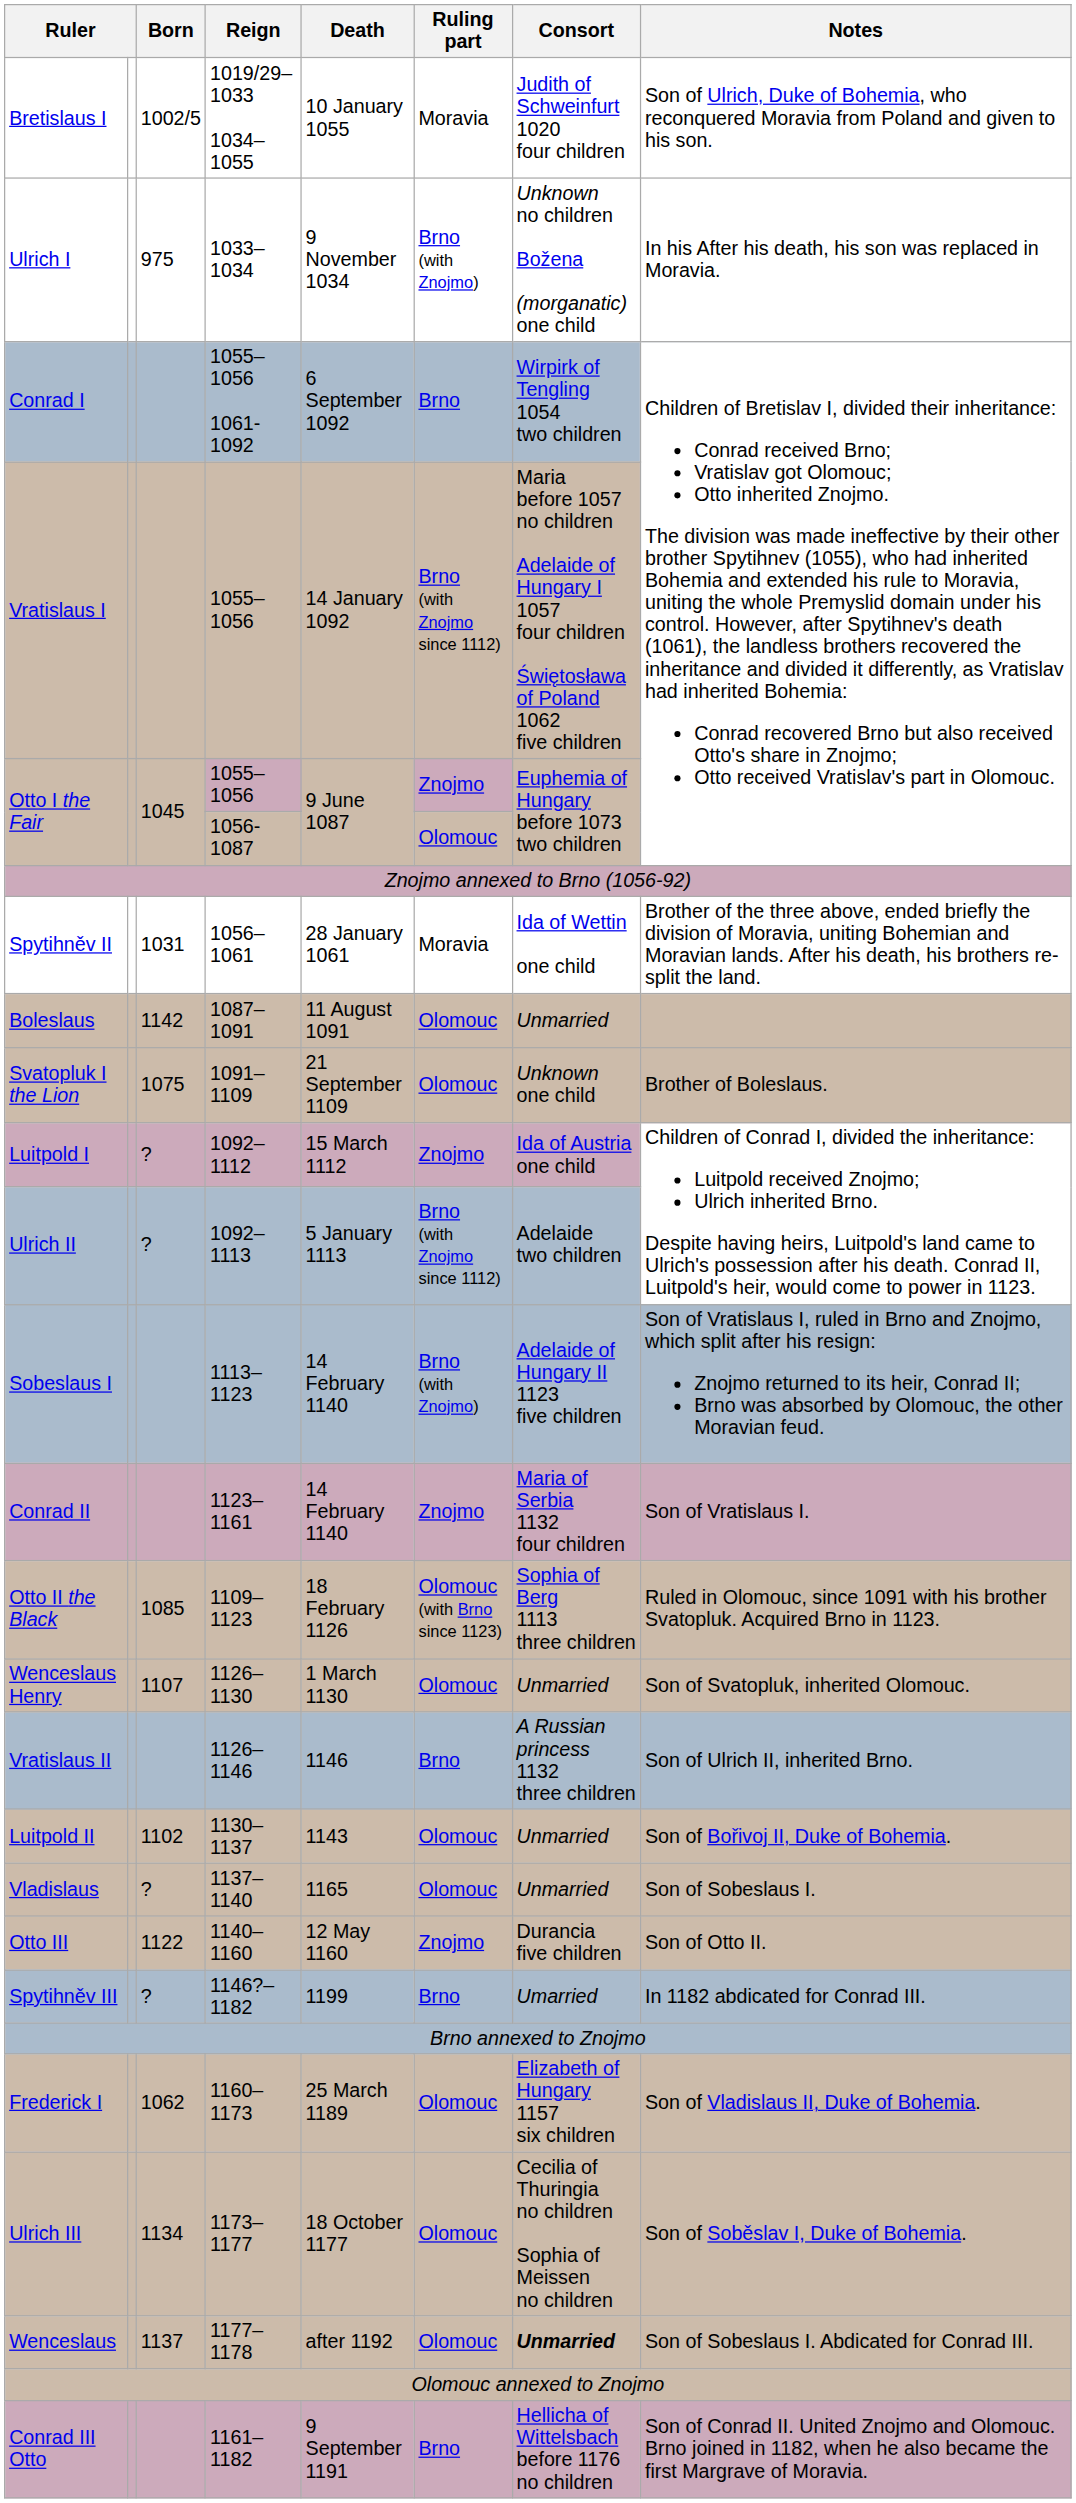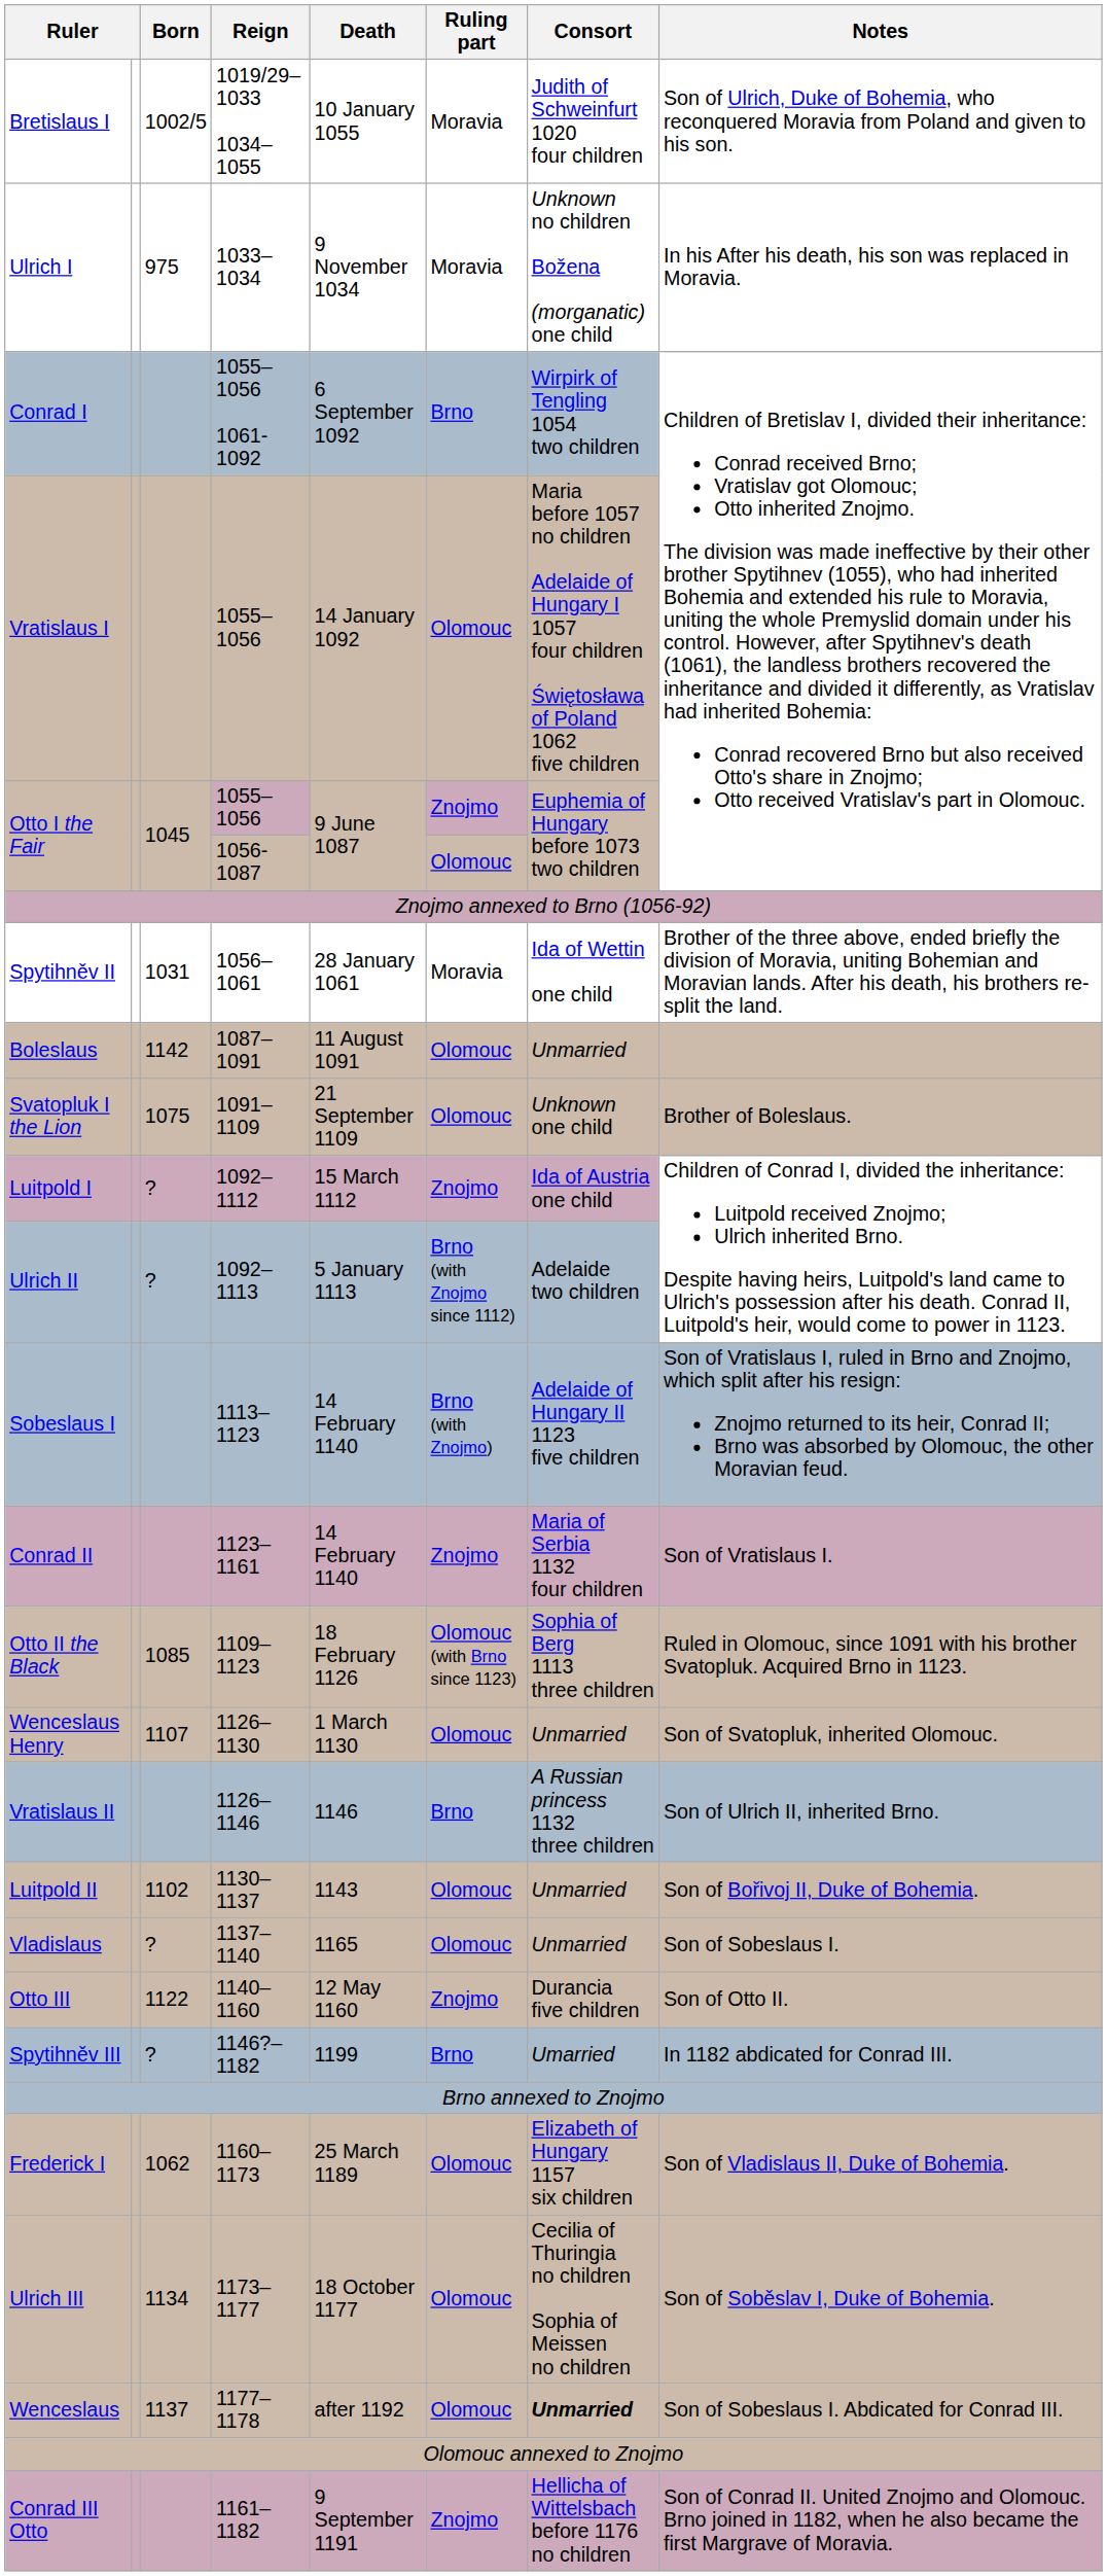Ulrich I | Ruling part: Brno (with Znojmo) -> Moravia
Vratislaus I | Ruling part: Brno (with Znojmo since 1112) -> Olomouc
Conrad III Otto | Ruling part: Brno -> Znojmo
